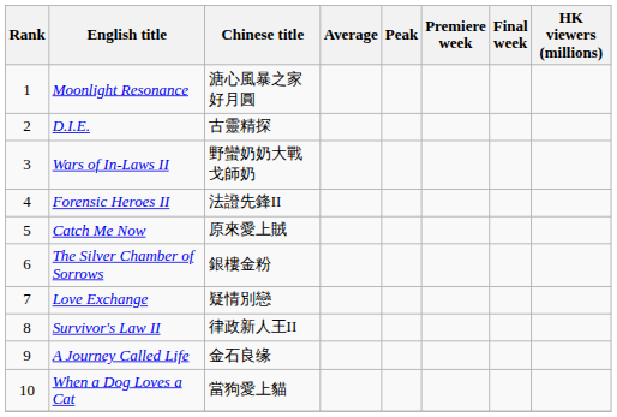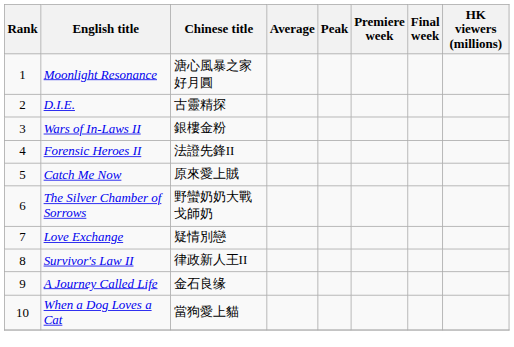Wars of In-Laws II | Chinese title: 野蠻奶奶大戰戈師奶 -> 銀樓金粉
The Silver Chamber of Sorrows | Chinese title: 銀樓金粉 -> 野蠻奶奶大戰戈師奶
